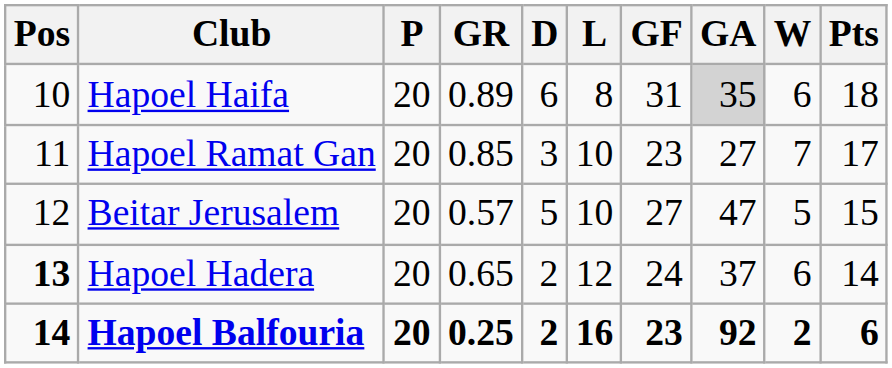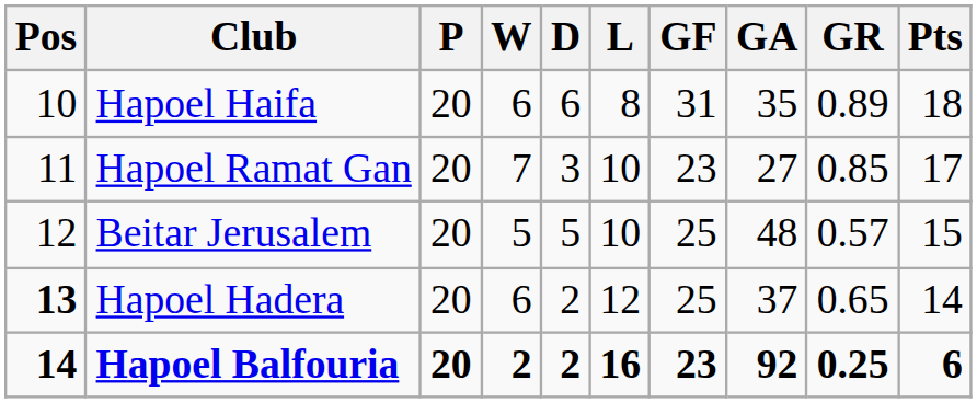columns swapped: W <-> GR
Hapoel Haifa | GA: lightgrey background -> no background
Beitar Jerusalem | GF: 27 -> 25
Beitar Jerusalem | GA: 47 -> 48
Hapoel Hadera | GF: 24 -> 25
